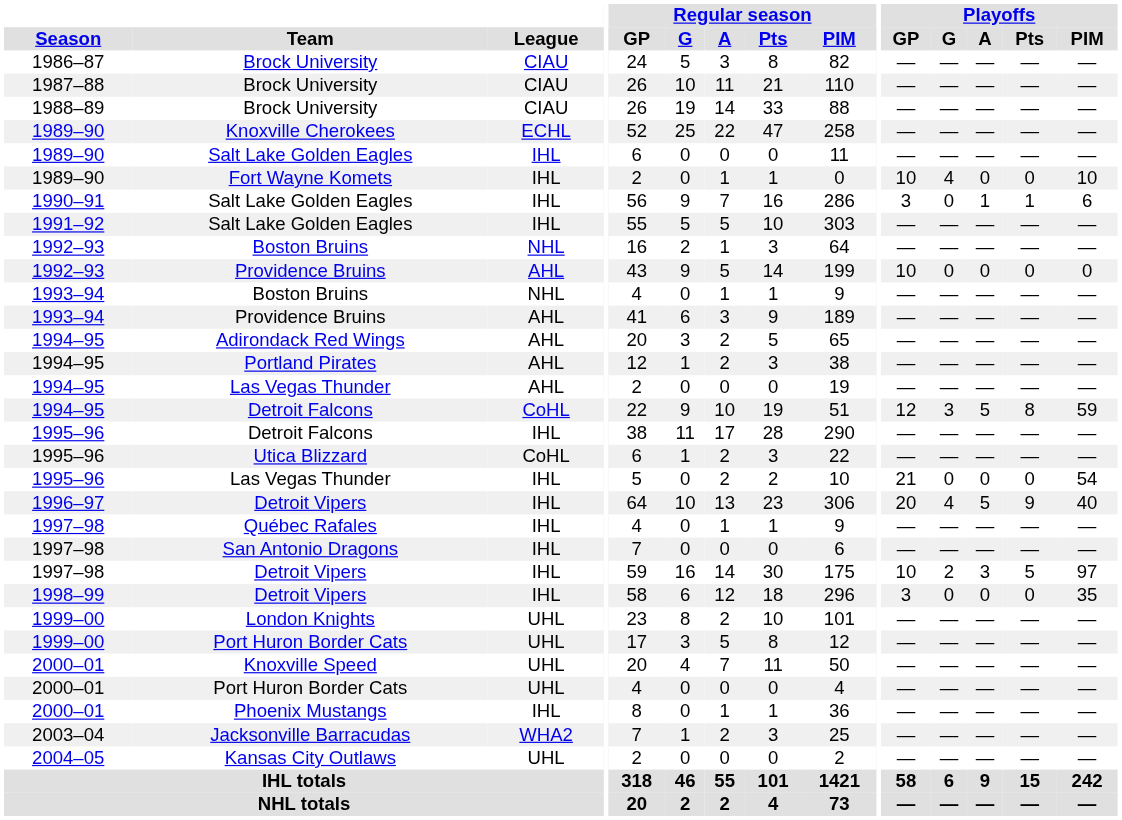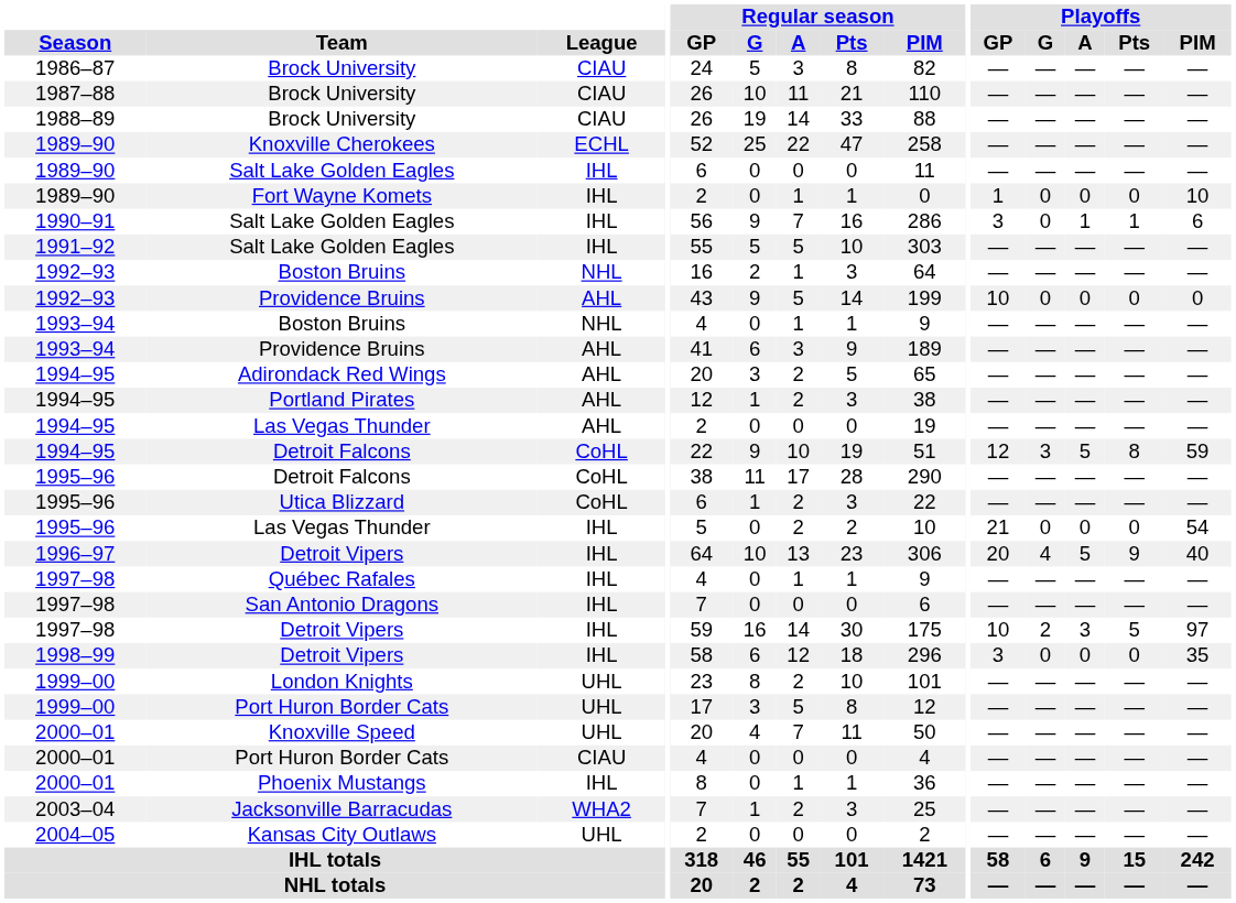Fort Wayne Komets | Playoffs / GP: 10 -> 1
Fort Wayne Komets | Playoffs / G: 4 -> 0
1995–96 / Detroit Falcons | League: IHL -> CoHL
2000–01 / Port Huron Border Cats | League: UHL -> CIAU
